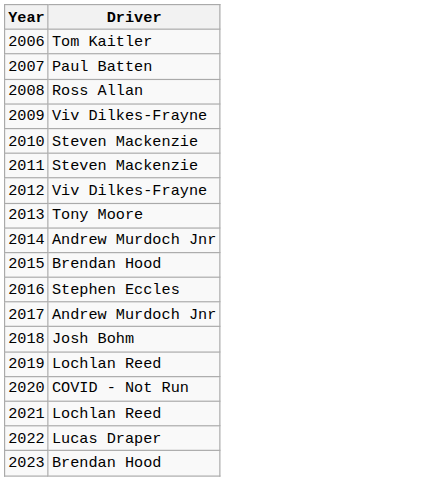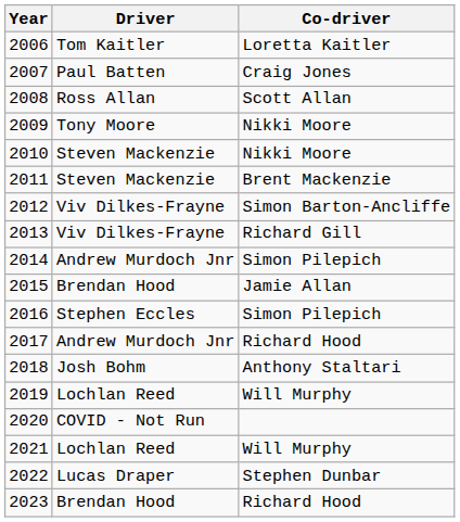+ column: Co-driver | Loretta Kaitler | Craig Jones | Scott Allan | Nikki Moore | Nikki Moore | Brent Mackenzie | Simon Barton-Ancliffe | Richard Gill | Simon Pilepich | Jamie Allan | Simon Pilepich | Richard Hood | Anthony Staltari | Will Murphy | Will Murphy | Stephen Dunbar | Richard Hood
2009 | Driver: Viv Dilkes-Frayne -> Tony Moore
2013 | Driver: Tony Moore -> Viv Dilkes-Frayne
